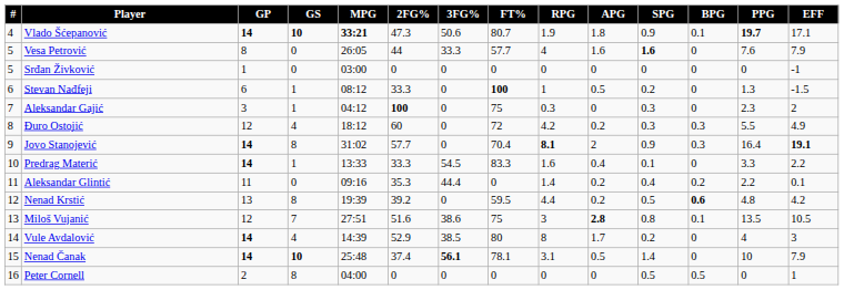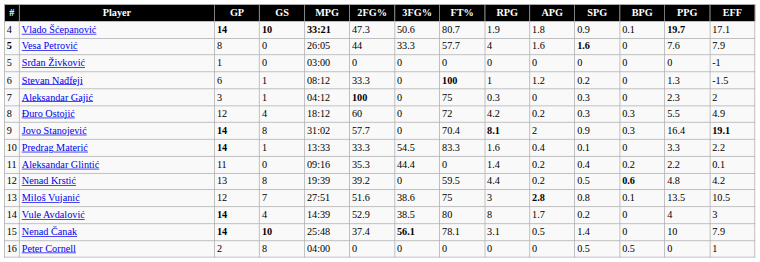Vesa Petrović | #: normal -> bold
Stevan Nađfeji | APG: 0.5 -> 1.2
